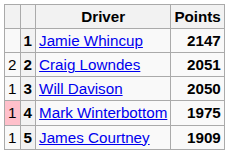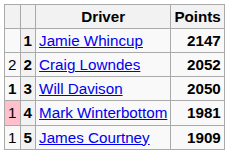Craig Lowndes | Points: 2051 -> 2052
Will Davison | column 1: normal -> bold
Mark Winterbottom | Points: 1975 -> 1981
